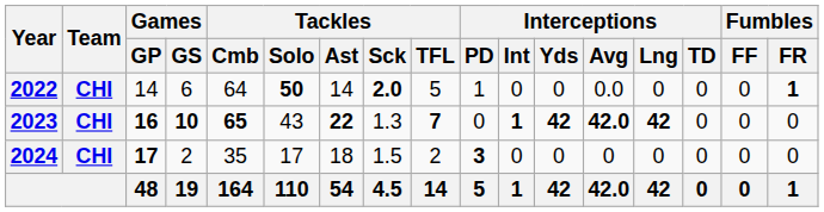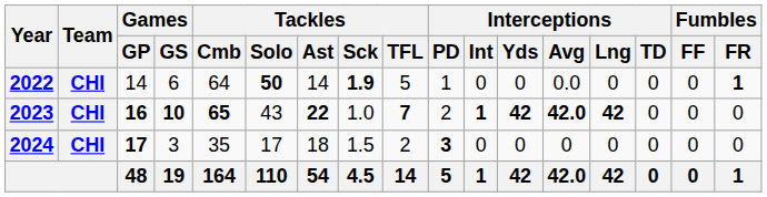2022 | Tackles / Sck: 2.0 -> 1.9
2023 | Tackles / Sck: 1.3 -> 1.0
2023 | Interceptions / PD: 0 -> 2
2024 | Games / GS: 2 -> 3
